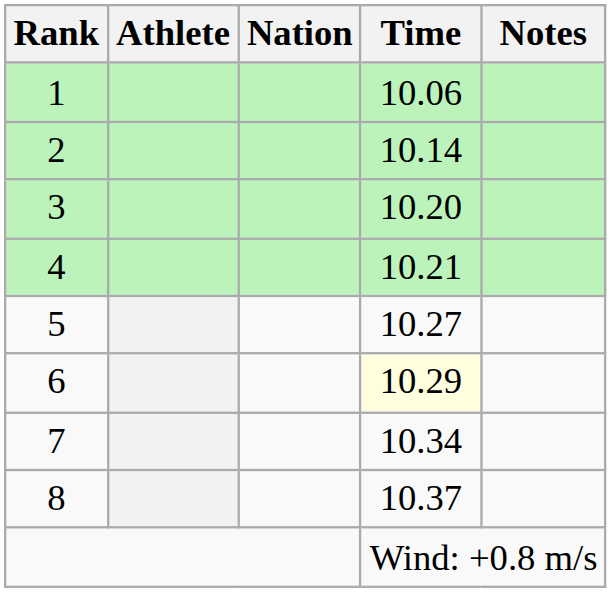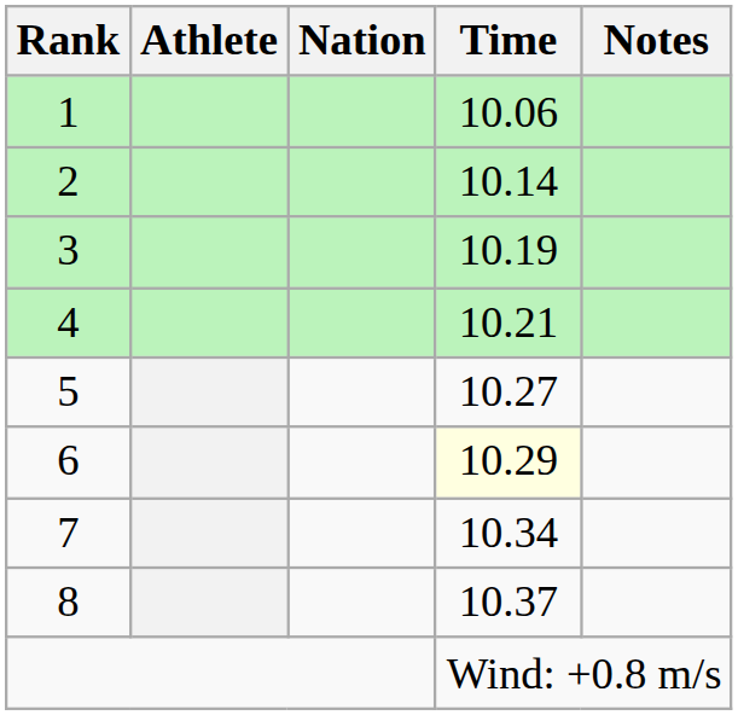3 | Time: 10.20 -> 10.19
